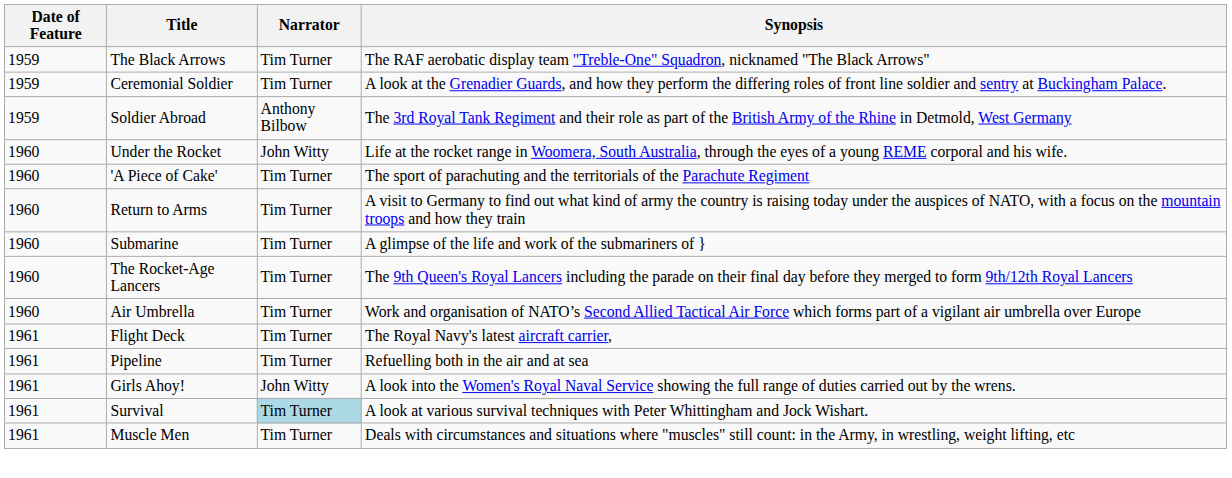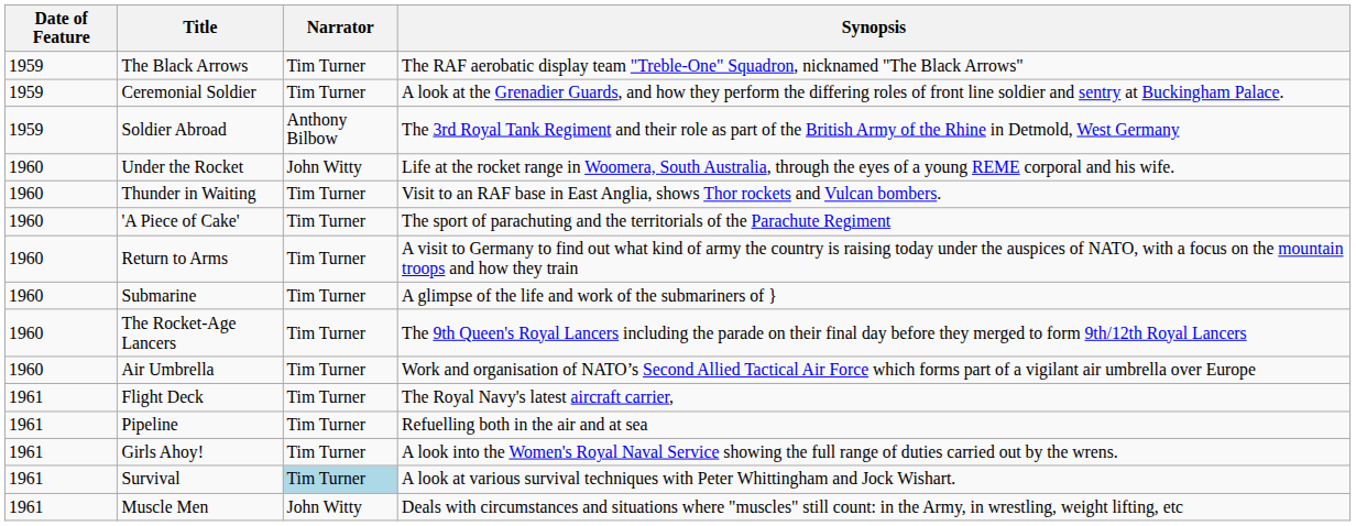+ row: 1960 | Thunder in Waiting | Tim Turner | Visit to an RAF base in East Anglia, shows Thor rockets and Vulcan bombers.
Girls Ahoy! | Narrator: John Witty -> Tim Turner
Muscle Men | Narrator: Tim Turner -> John Witty
